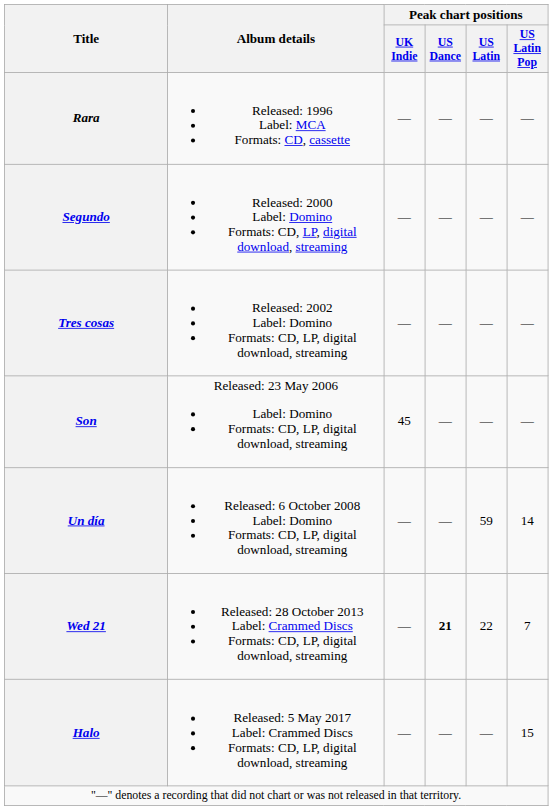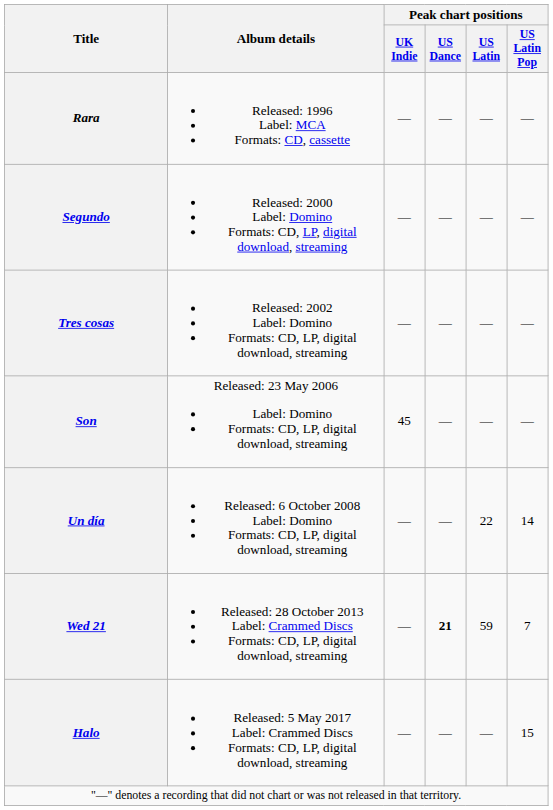Un día | Peak chart positions / US Latin: 59 -> 22
Wed 21 | Peak chart positions / US Latin: 22 -> 59
